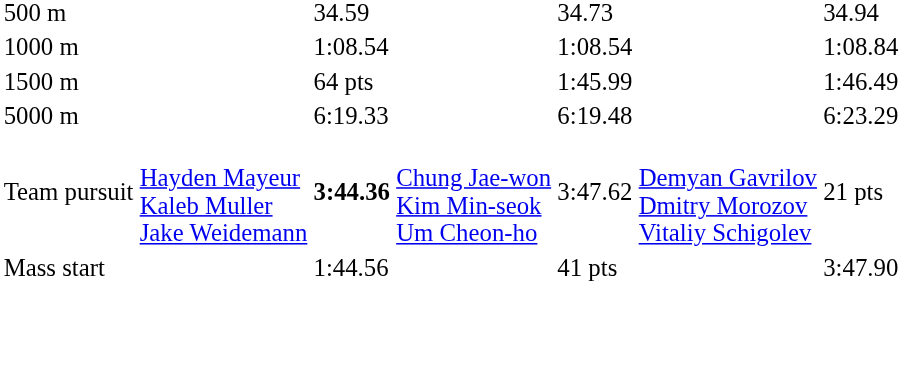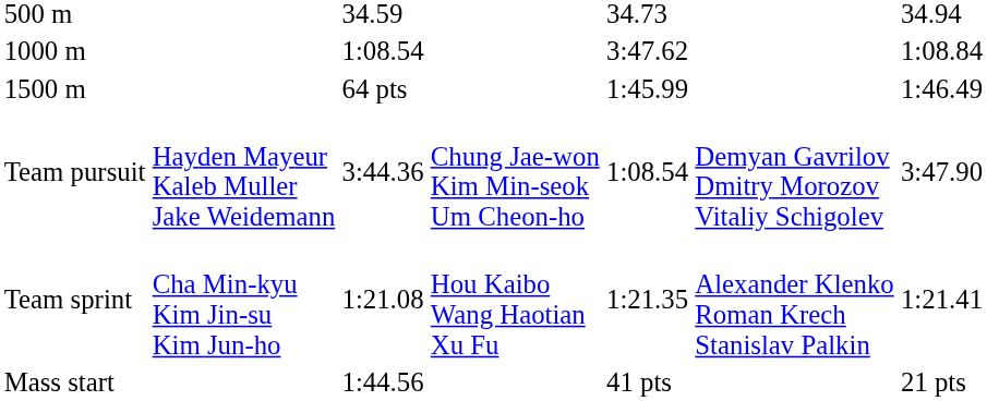1000 m | column 5: 1:08.54 -> 3:47.62
- row: 5000 m | 6:19.33 | 6:19.48 | 6:23.29
Team pursuit | column 3: bold -> normal
Team pursuit | column 5: 3:47.62 -> 1:08.54
Team pursuit | column 7: 21 pts -> 3:47.90
+ row: Team sprint | Cha Min-kyu Kim Jin-su Kim Jun-ho | 1:21.08 | Hou Kaibo Wang Haotian Xu Fu | 1:21.35 | Alexander Klenko Roman Krech Stanislav Palkin | 1:21.41
Mass start | column 7: 3:47.90 -> 21 pts
